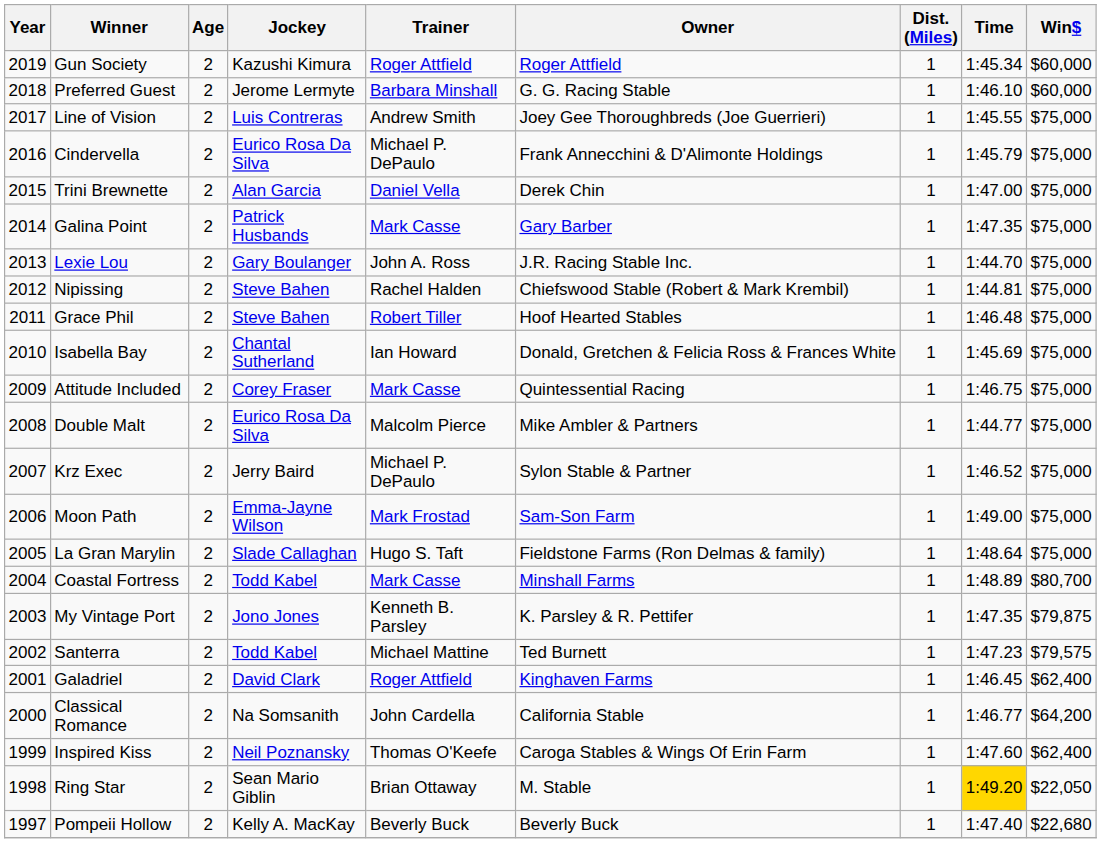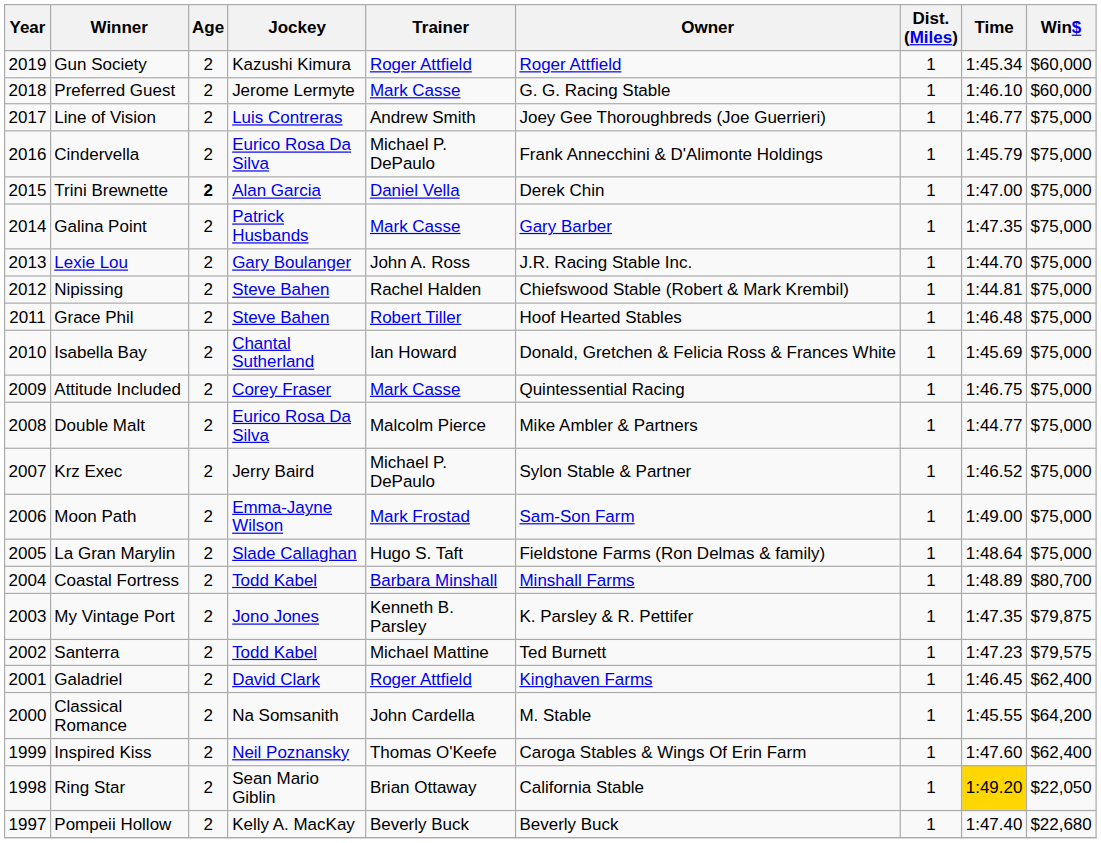Preferred Guest | Trainer: Barbara Minshall -> Mark Casse
Line of Vision | Time: 1:45.55 -> 1:46.77
Trini Brewnette | Age: normal -> bold
Coastal Fortress | Trainer: Mark Casse -> Barbara Minshall
Classical Romance | Owner: California Stable -> M. Stable
Classical Romance | Time: 1:46.77 -> 1:45.55
Ring Star | Owner: M. Stable -> California Stable
